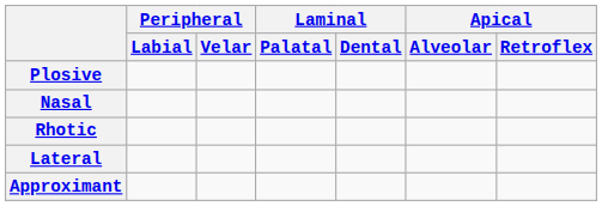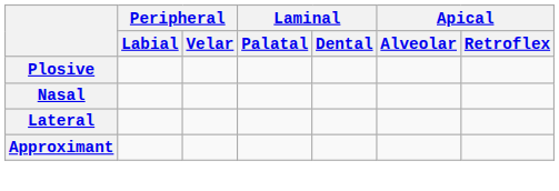- row: Rhotic
